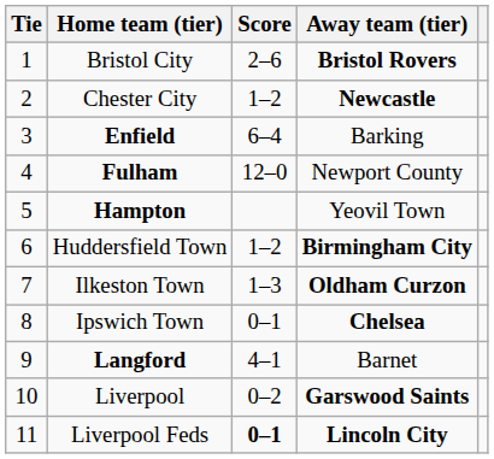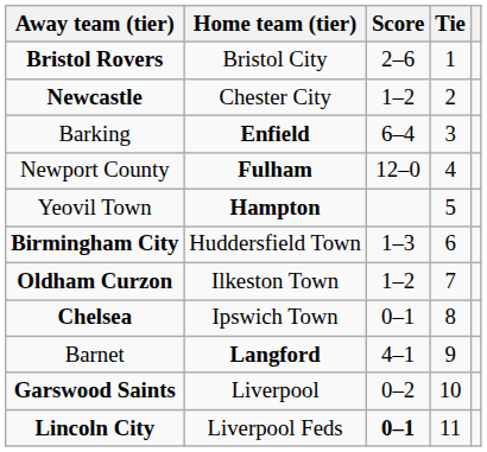columns swapped: Tie <-> Away team (tier)
Huddersfield Town | Score: 1–2 -> 1–3
Ilkeston Town | Score: 1–3 -> 1–2
